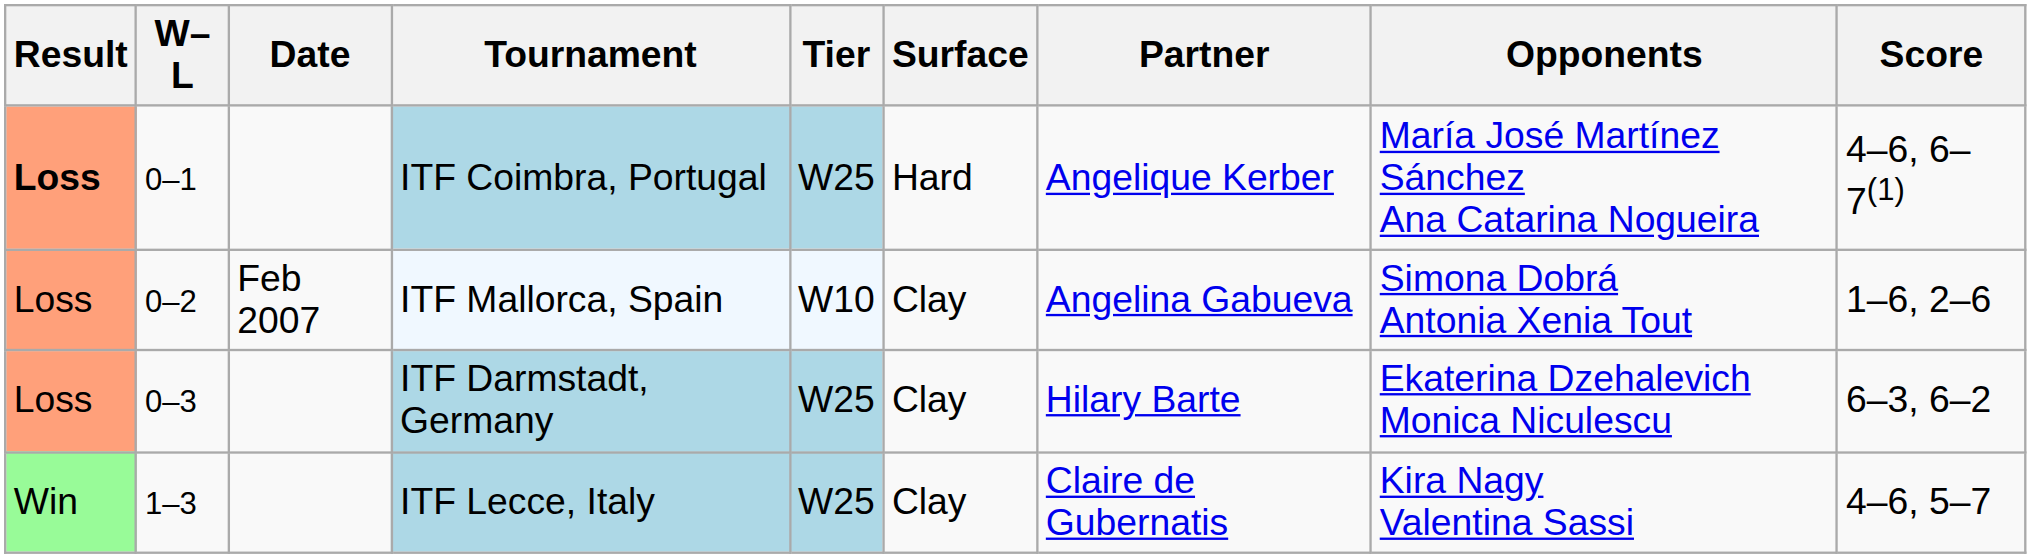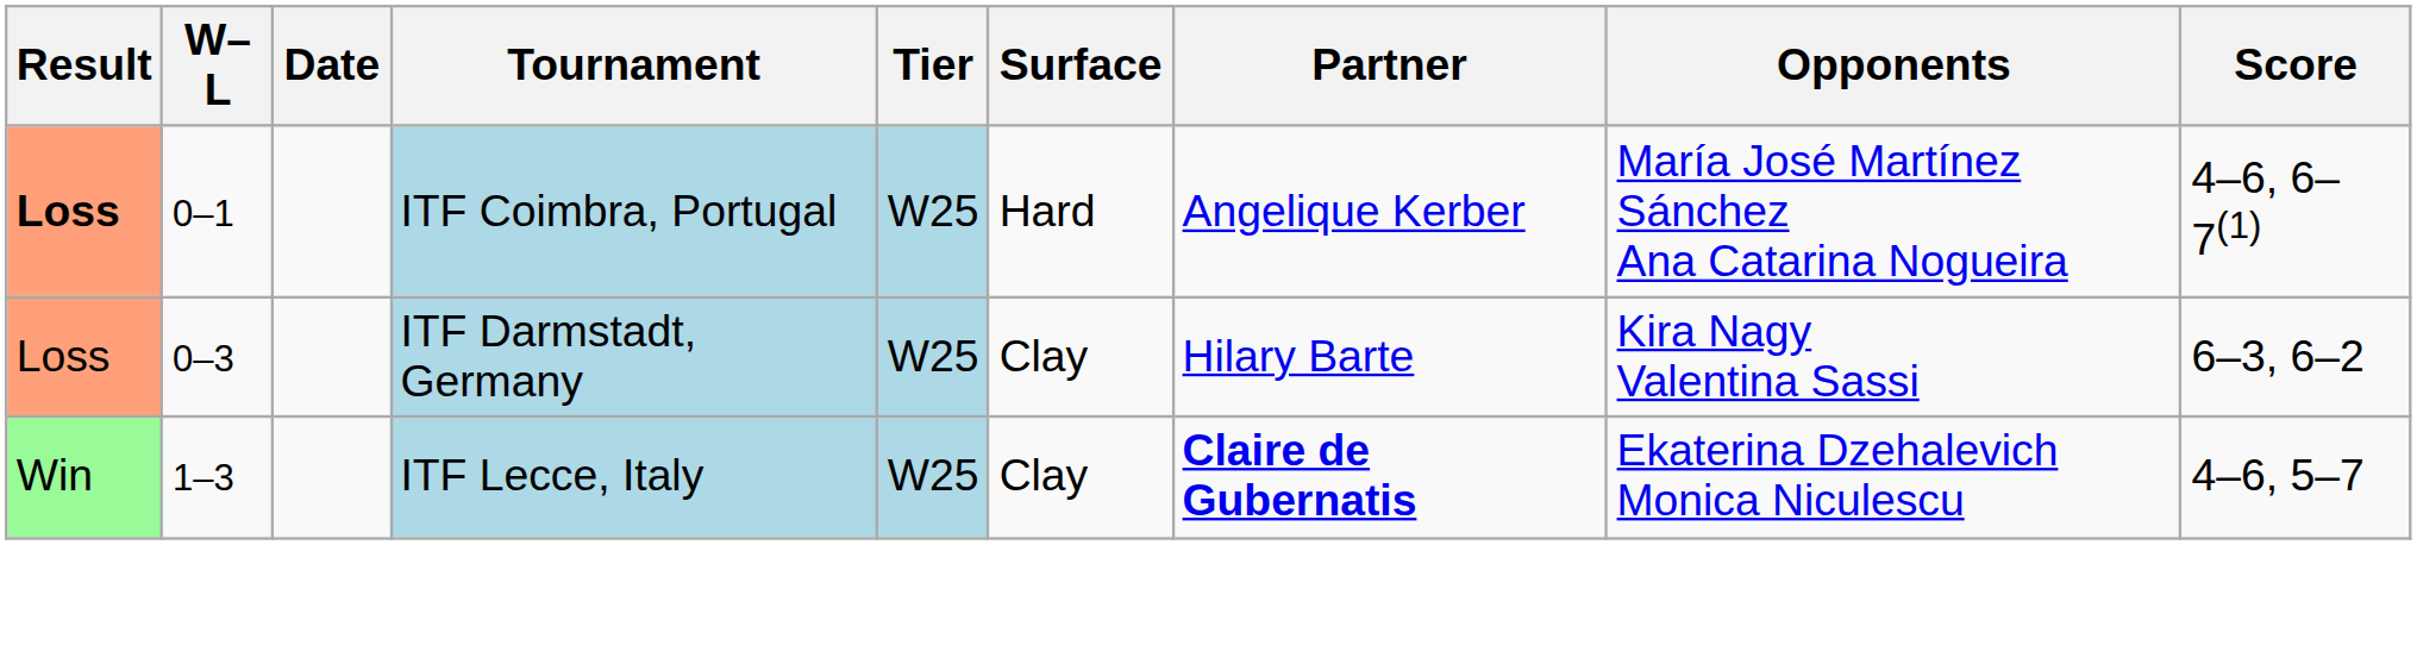- row: Loss | 0–2 | Feb 2007 | ITF Mallorca, Spain | W10 | Clay | Angelina Gabueva | Simona Dobrá Antonia Xenia Tout | 1–6, 2–6
ITF Darmstadt, Germany | Opponents: Ekaterina Dzehalevich Monica Niculescu -> Kira Nagy Valentina Sassi
ITF Lecce, Italy | Partner: normal -> bold
ITF Lecce, Italy | Opponents: Kira Nagy Valentina Sassi -> Ekaterina Dzehalevich Monica Niculescu
